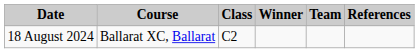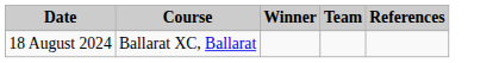- column: Class | C2
